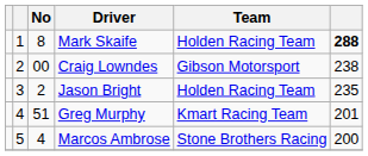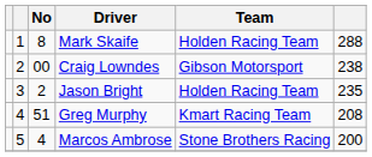Mark Skaife | column 6: bold -> normal
Greg Murphy | column 6: 201 -> 208
